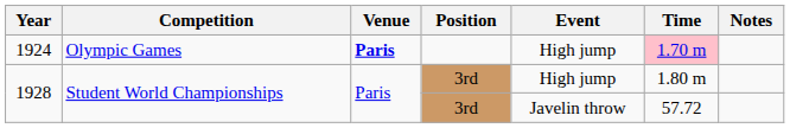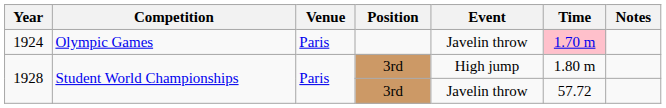1924 | Venue: bold -> normal
1924 | Event: High jump -> Javelin throw
